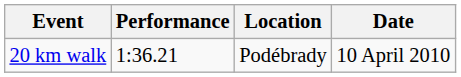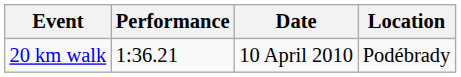columns swapped: Location <-> Date
